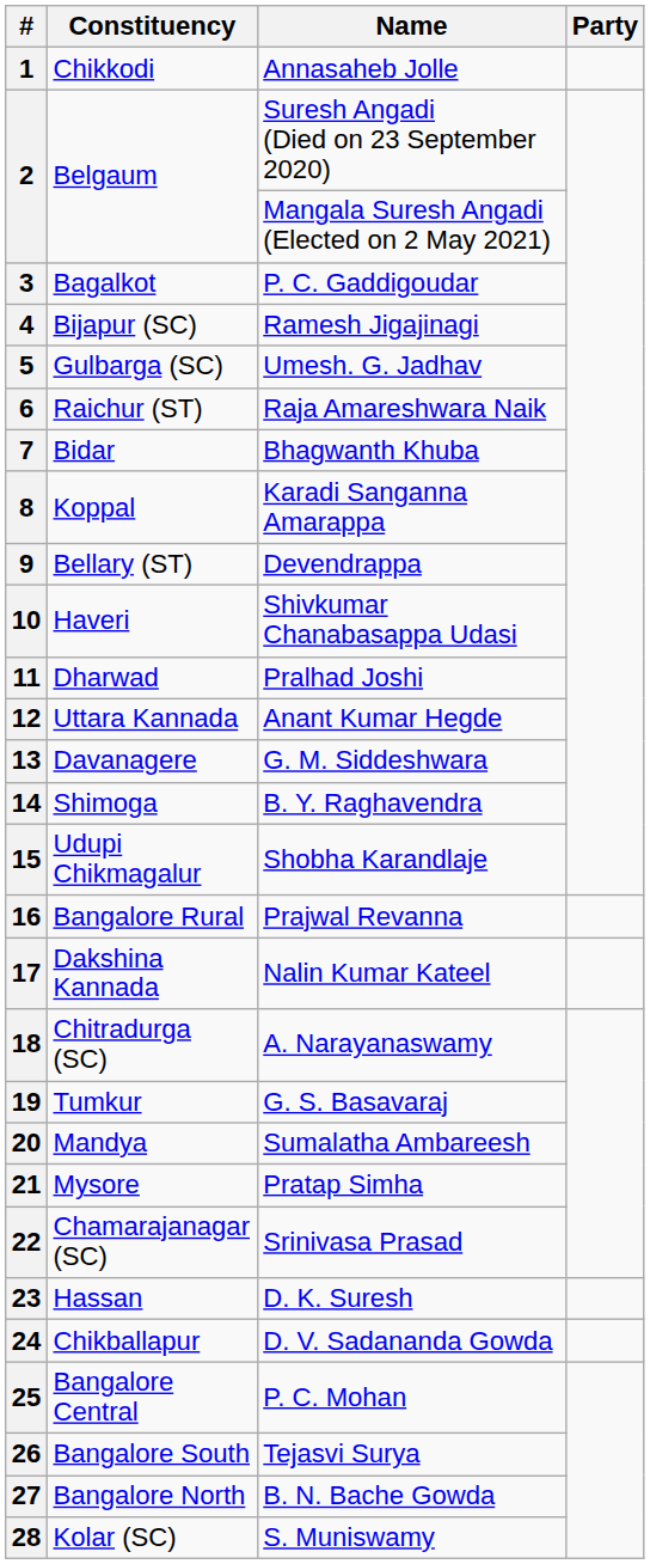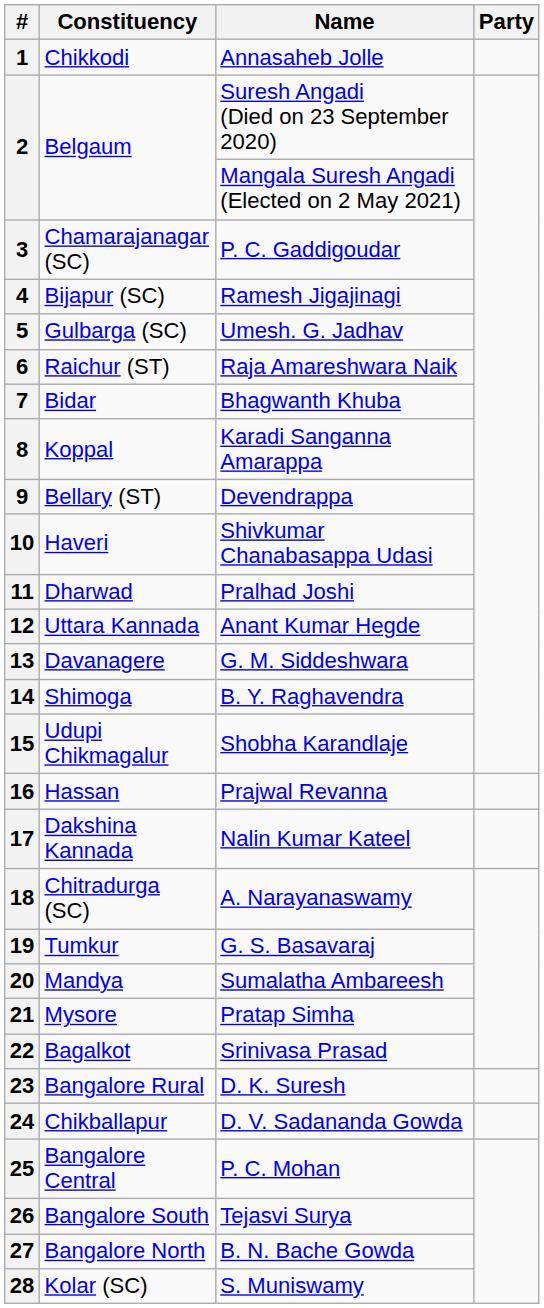3 | Constituency: Bagalkot -> Chamarajanagar (SC)
16 | Constituency: Bangalore Rural -> Hassan
22 | Constituency: Chamarajanagar (SC) -> Bagalkot
23 | Constituency: Hassan -> Bangalore Rural
